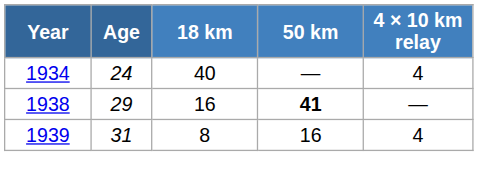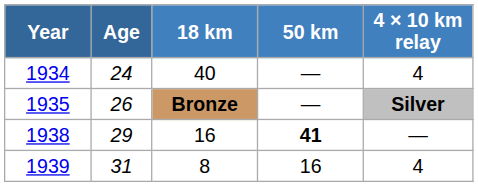+ row: 1935 | 26 | Bronze | — | Silver
